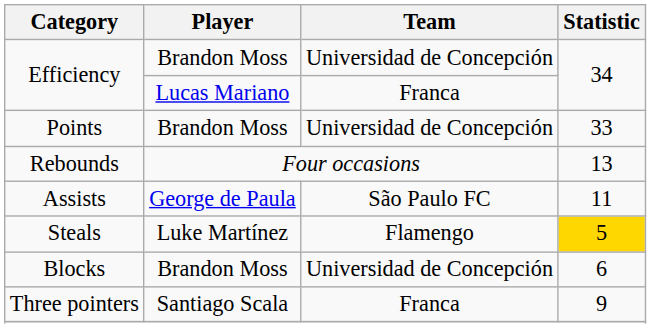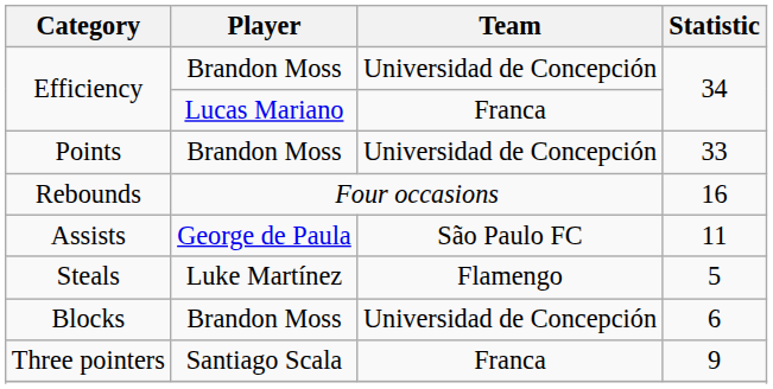Rebounds | Statistic: 13 -> 16
Steals | Statistic: gold background -> no background
